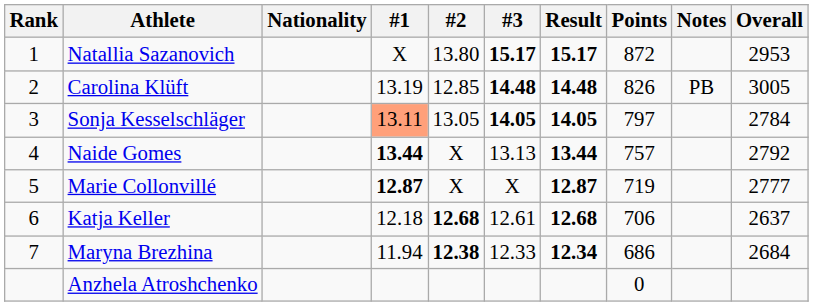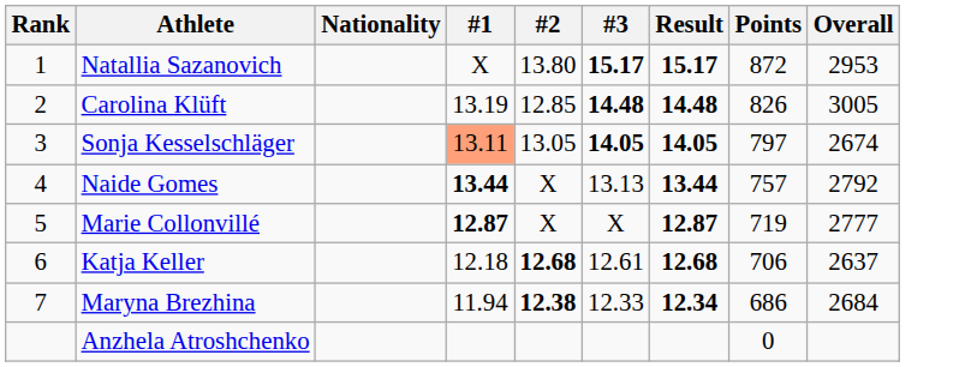- column: Notes | PB
Sonja Kesselschläger | Overall: 2784 -> 2674
